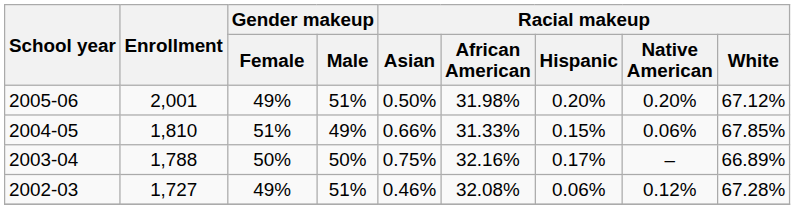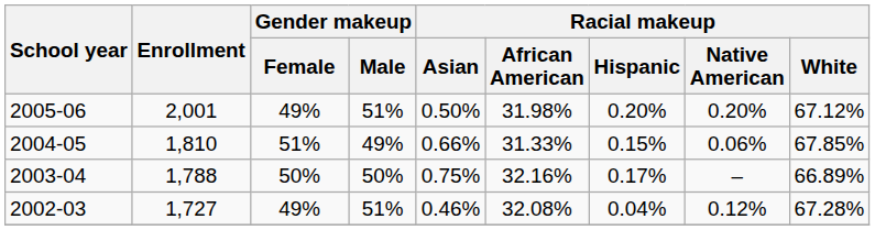2002-03 | Racial makeup / Hispanic: 0.06% -> 0.04%
